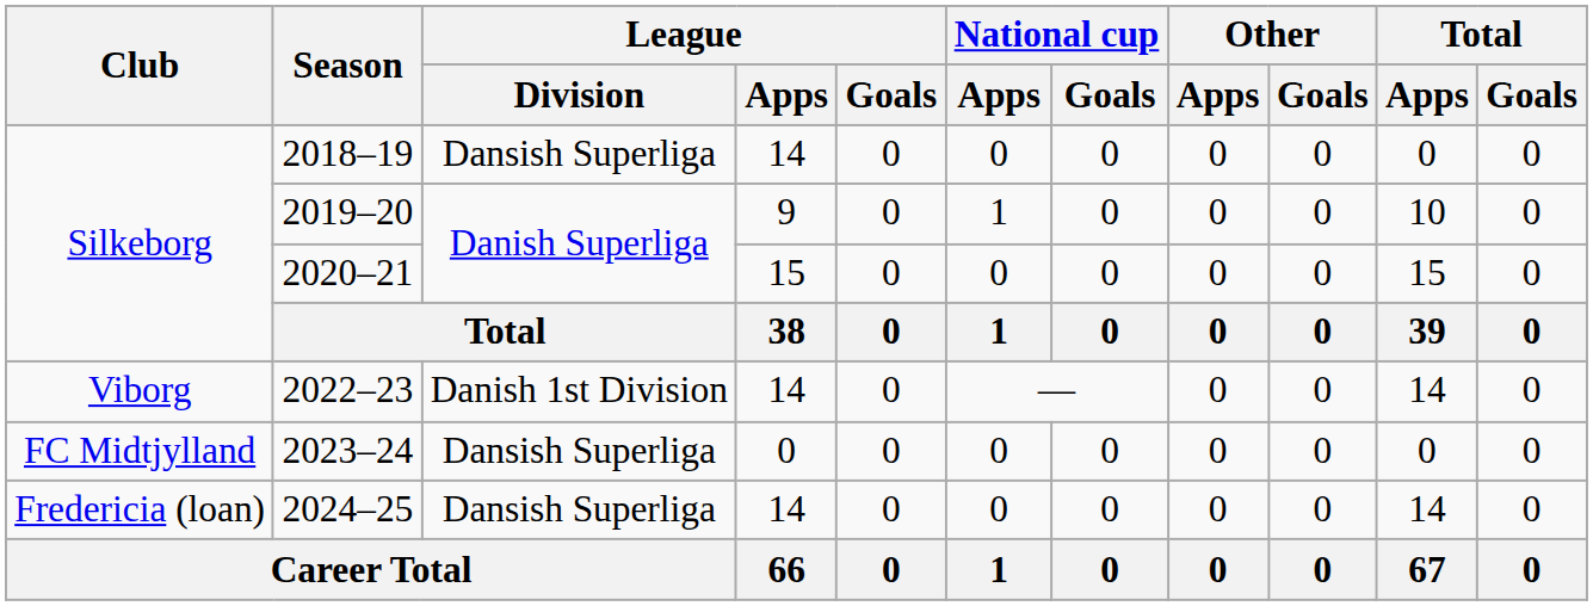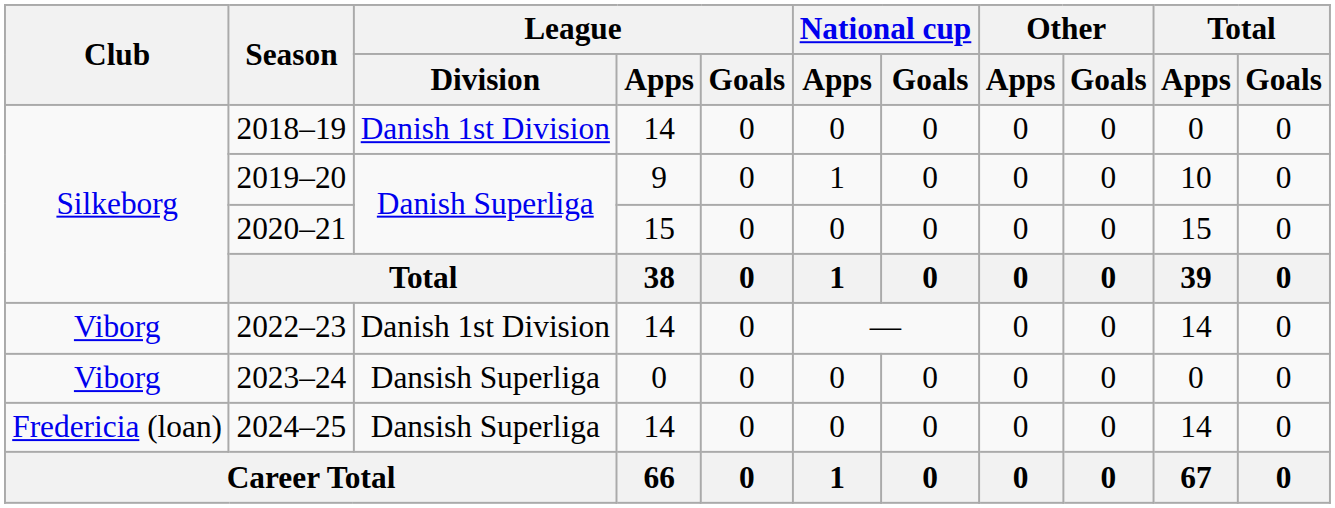2018–19 | League / Division: Dansish Superliga -> Danish 1st Division
2023–24 | Club: FC Midtjylland -> Viborg
